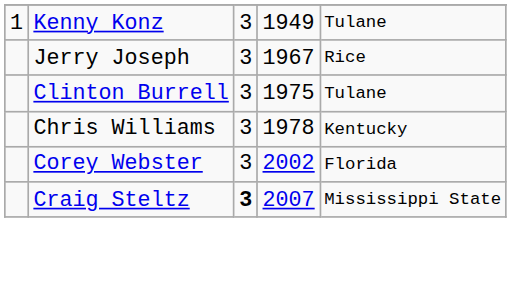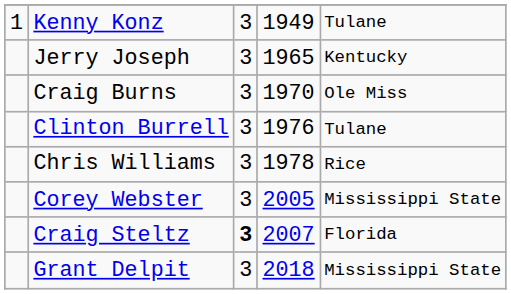Jerry Joseph | column 4: 1967 -> 1965
Jerry Joseph | column 5: Rice -> Kentucky
+ row: Craig Burns | 3 | 1970 | Ole Miss
Clinton Burrell | column 4: 1975 -> 1976
Chris Williams | column 5: Kentucky -> Rice
Corey Webster | column 4: 2002 -> 2005
Corey Webster | column 5: Florida -> Mississippi State
Craig Steltz | column 5: Mississippi State -> Florida
+ row: Grant Delpit | 3 | 2018 | Mississippi State
